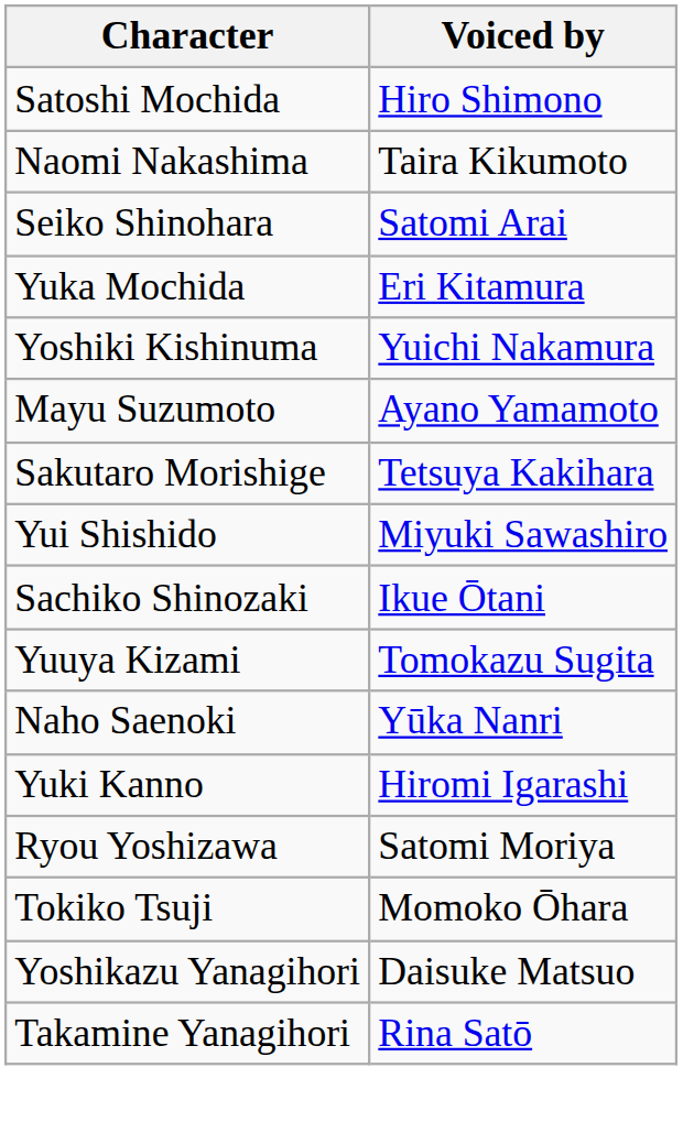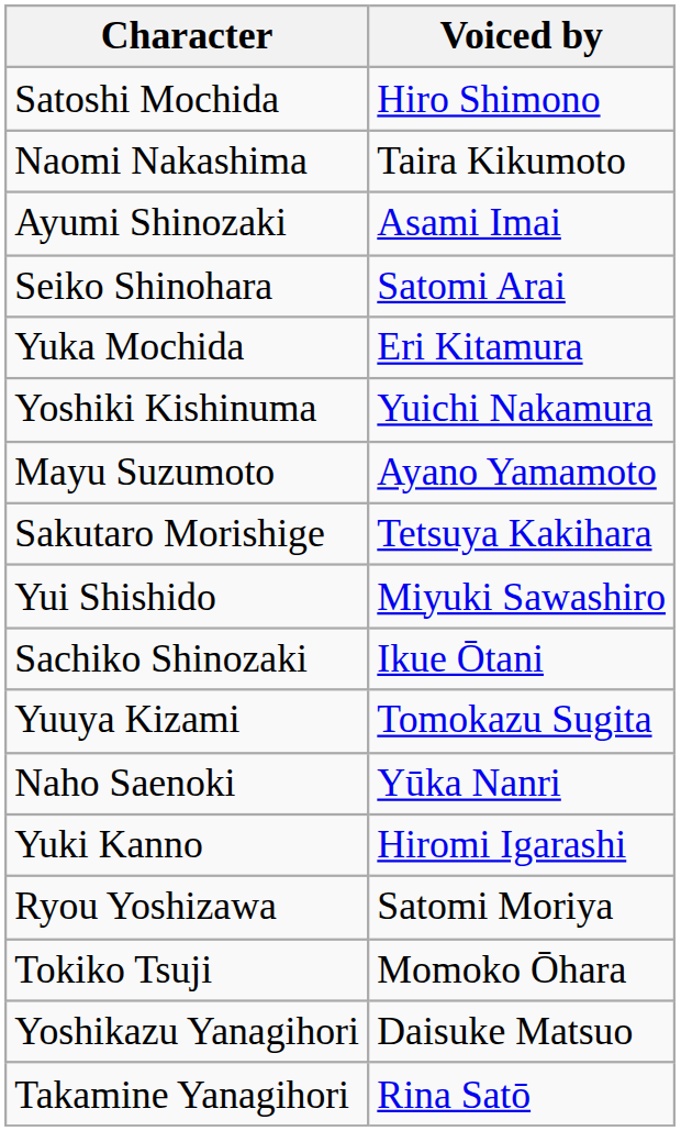+ row: Ayumi Shinozaki | Asami Imai
